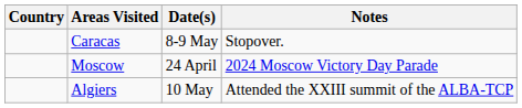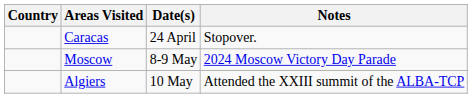Caracas | Date(s): 8-9 May -> 24 April
Moscow | Date(s): 24 April -> 8-9 May
